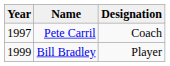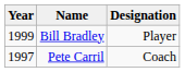rows swapped: Bill Bradley <-> Pete Carril
